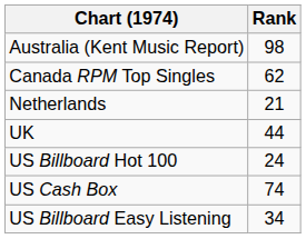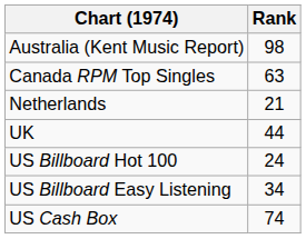Canada RPM Top Singles | Rank: 62 -> 63
rows swapped: US Billboard Easy Listening <-> US Cash Box
